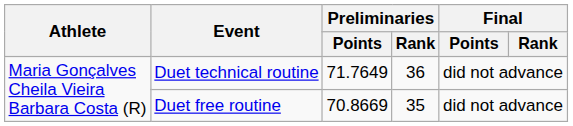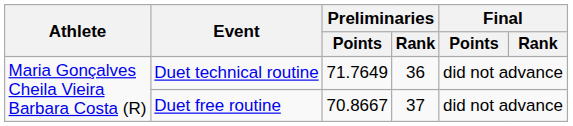Duet free routine | Preliminaries / Points: 70.8669 -> 70.8667
Duet free routine | Preliminaries / Rank: 35 -> 37
